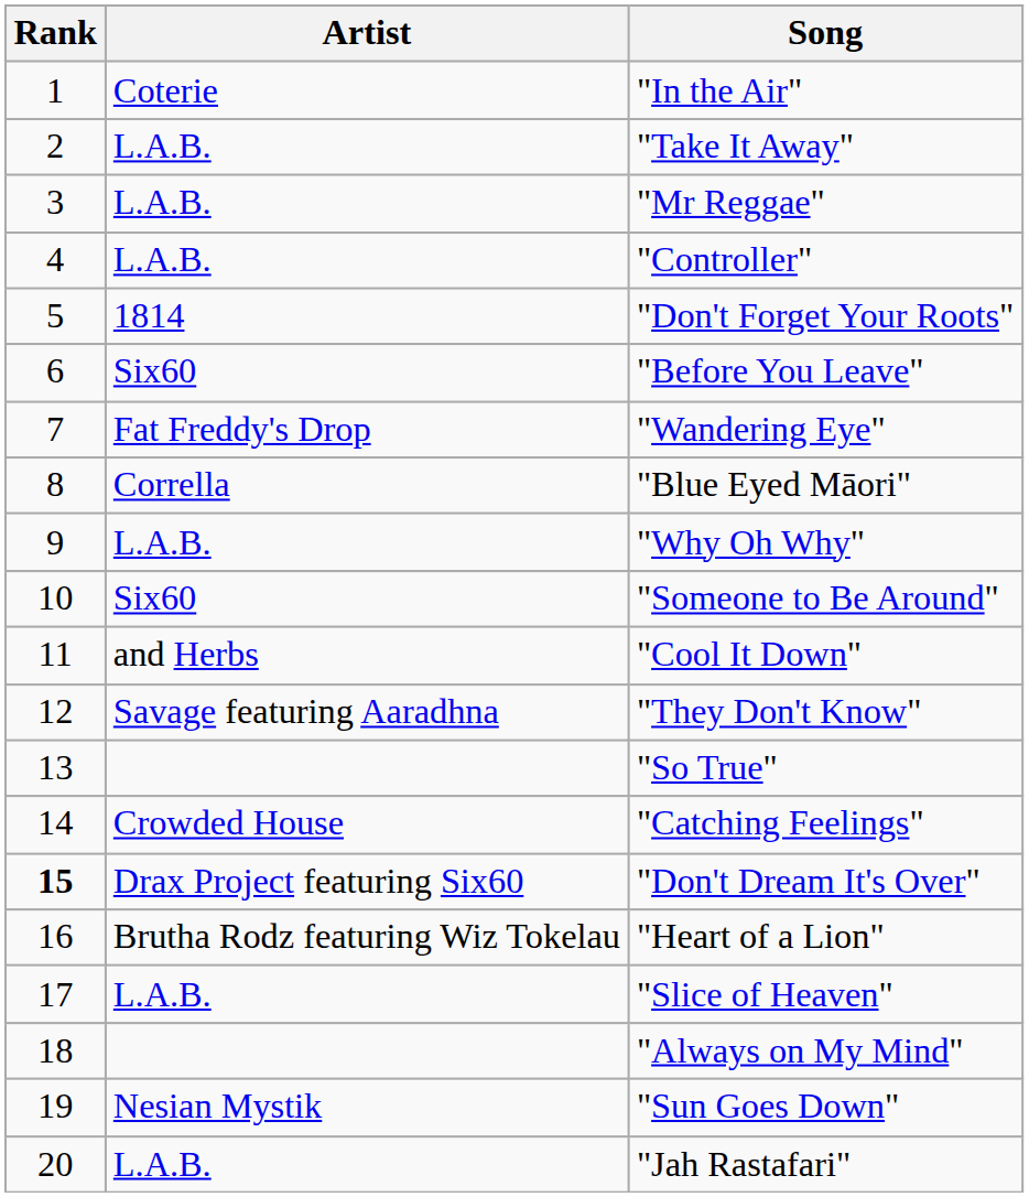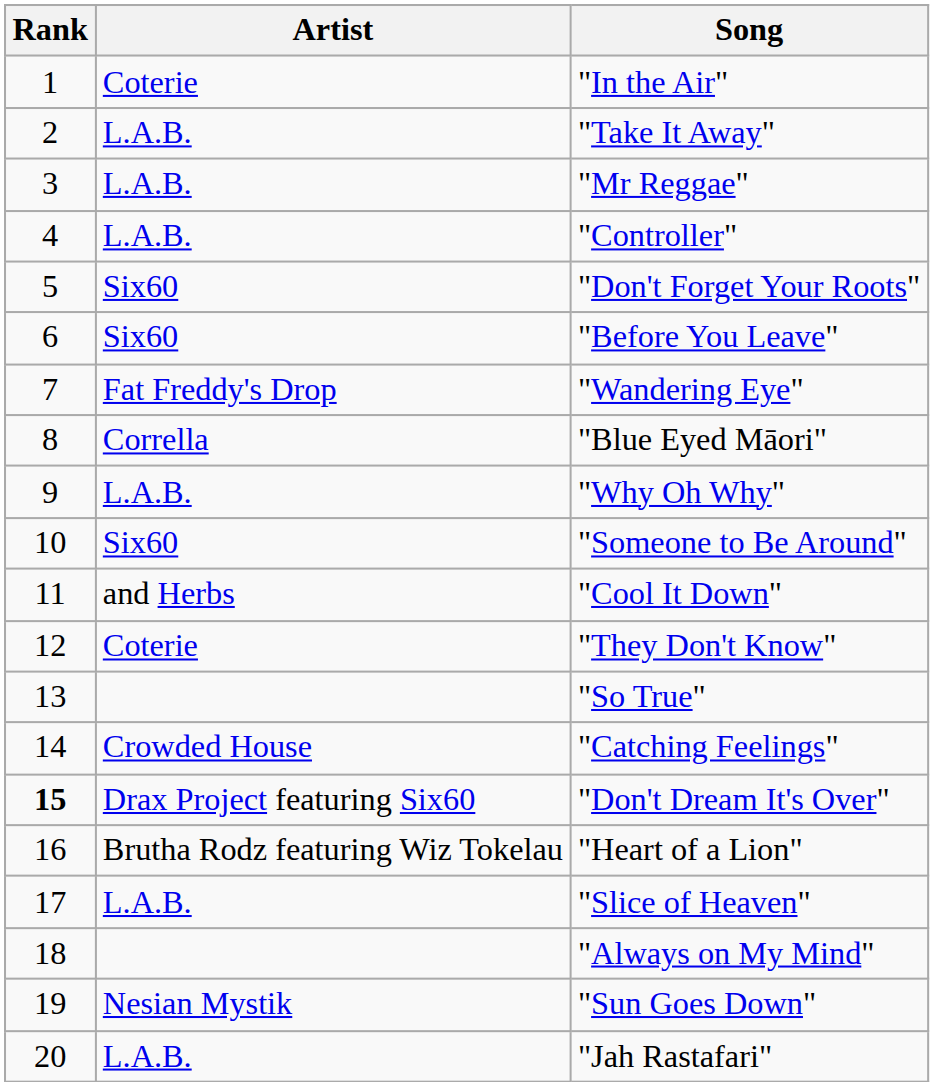"Don't Forget Your Roots" | Artist: 1814 -> Six60
"They Don't Know" | Artist: Savage featuring Aaradhna -> Coterie
